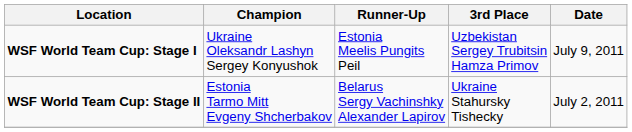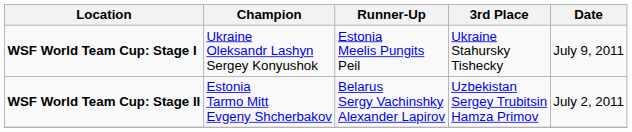WSF World Team Cup: Stage I | 3rd Place: Uzbekistan Sergey Trubitsin Hamza Primov -> Ukraine Stahursky Tishecky
WSF World Team Cup: Stage II | 3rd Place: Ukraine Stahursky Tishecky -> Uzbekistan Sergey Trubitsin Hamza Primov
